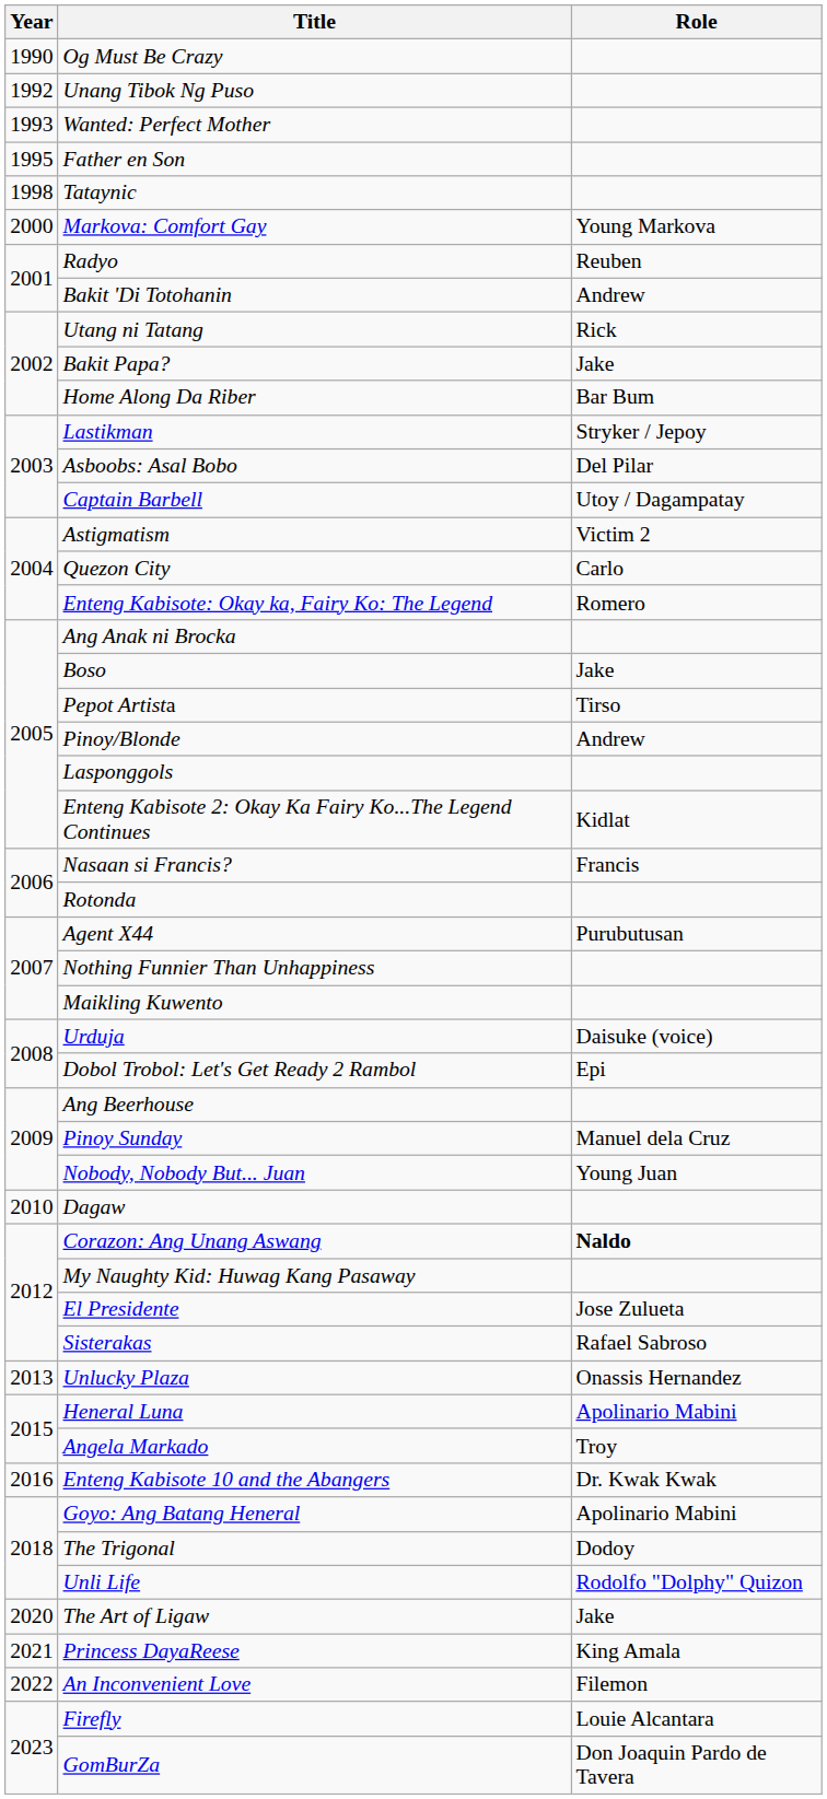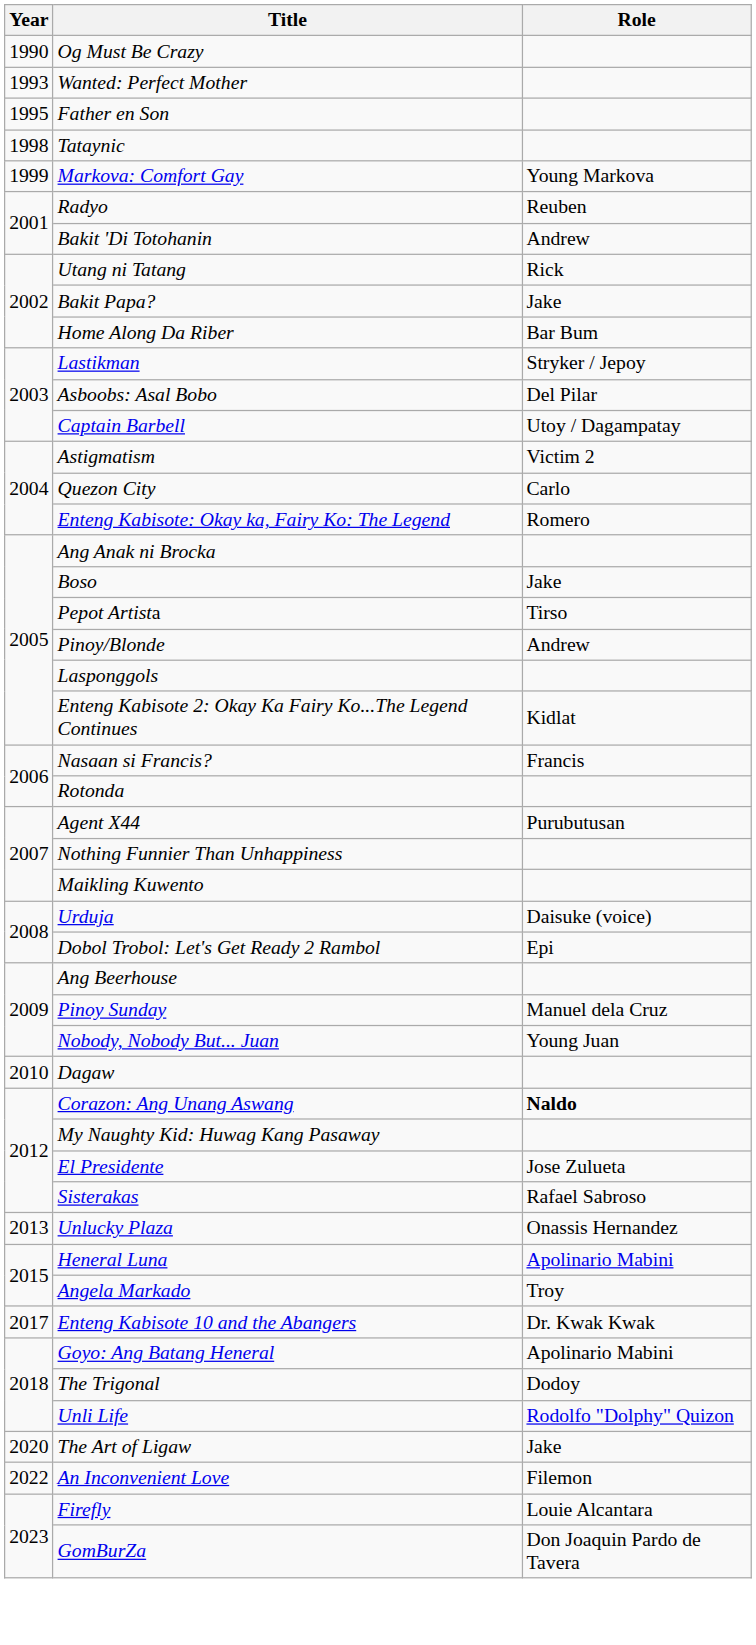- row: 1992 | Unang Tibok Ng Puso
Markova: Comfort Gay | Year: 2000 -> 1999
Enteng Kabisote 10 and the Abangers | Year: 2016 -> 2017
- row: 2021 | Princess DayaReese | King Amala
